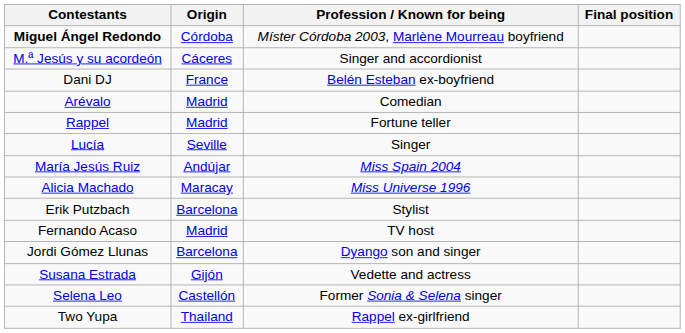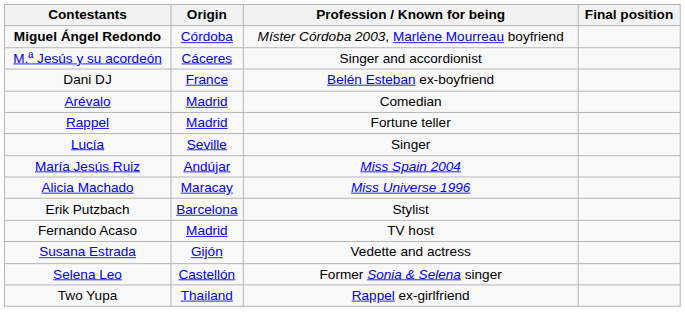- row: Jordi Gómez Llunas | Barcelona | Dyango son and singer
